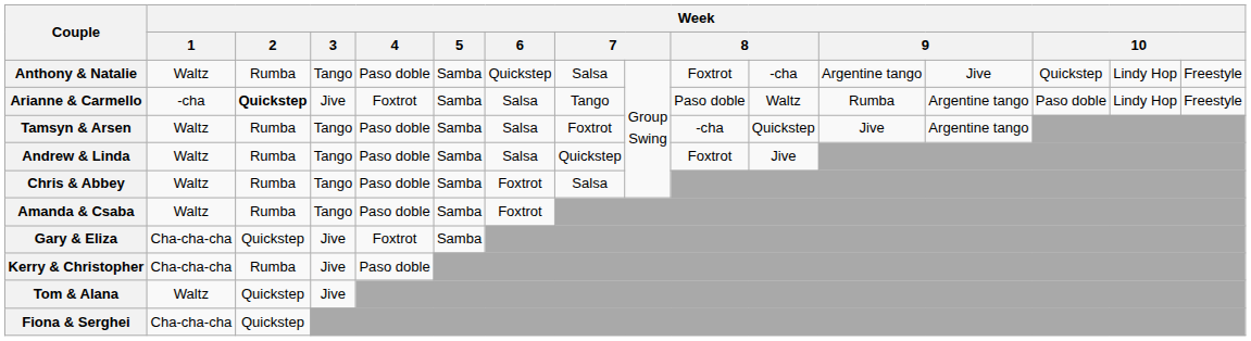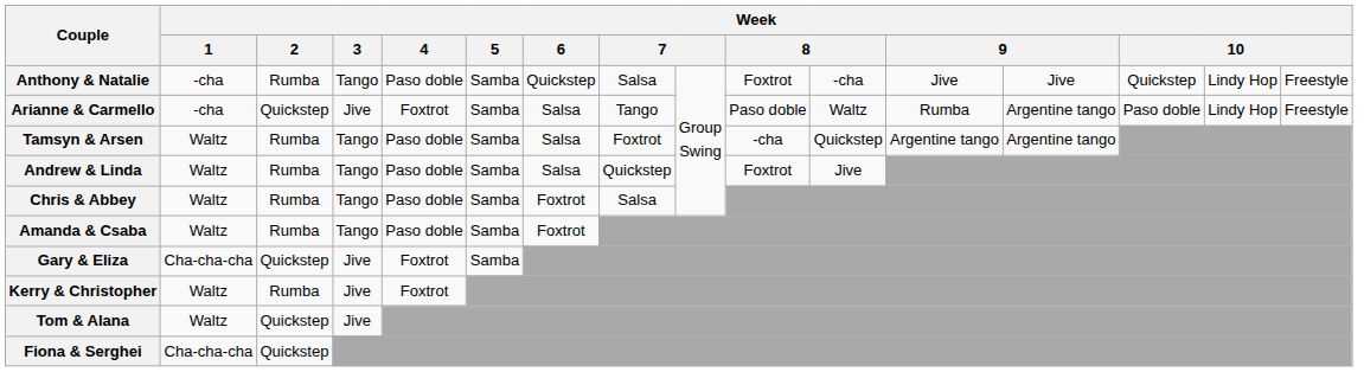Anthony & Natalie | Week / 1: Waltz -> -cha
Anthony & Natalie | column 12: Argentine tango -> Jive
Arianne & Carmello | Week / 2: bold -> normal
Tamsyn & Arsen | column 12: Jive -> Argentine tango
Kerry & Christopher | Week / 1: Cha-cha-cha -> Waltz
Kerry & Christopher | Week / 4: Paso doble -> Foxtrot
